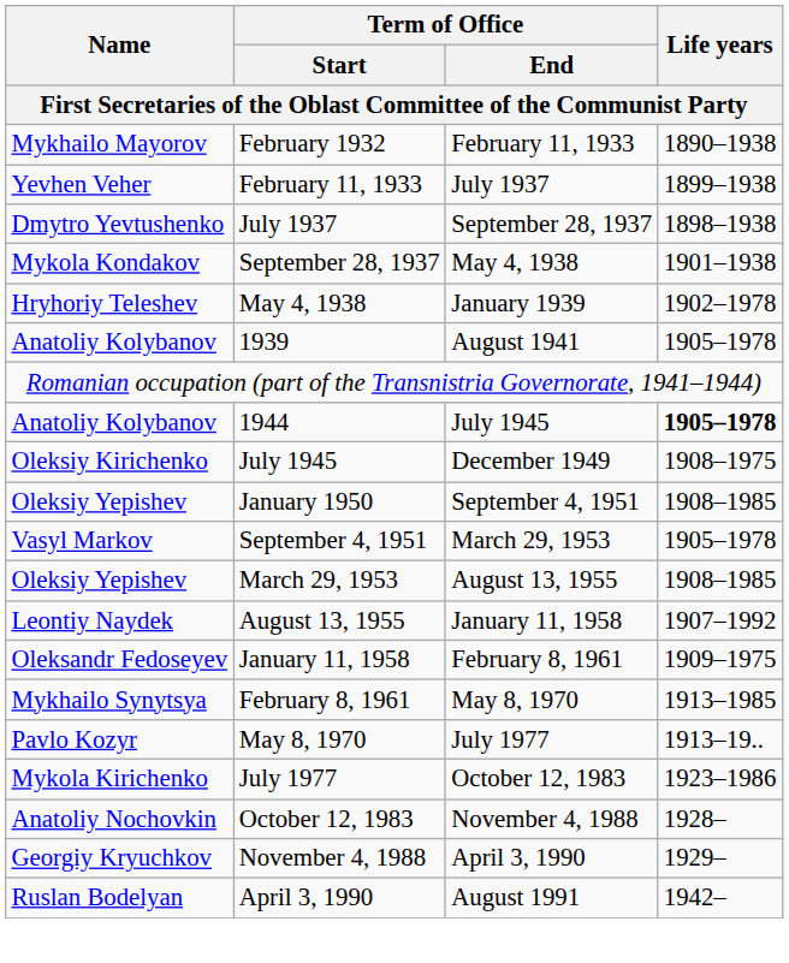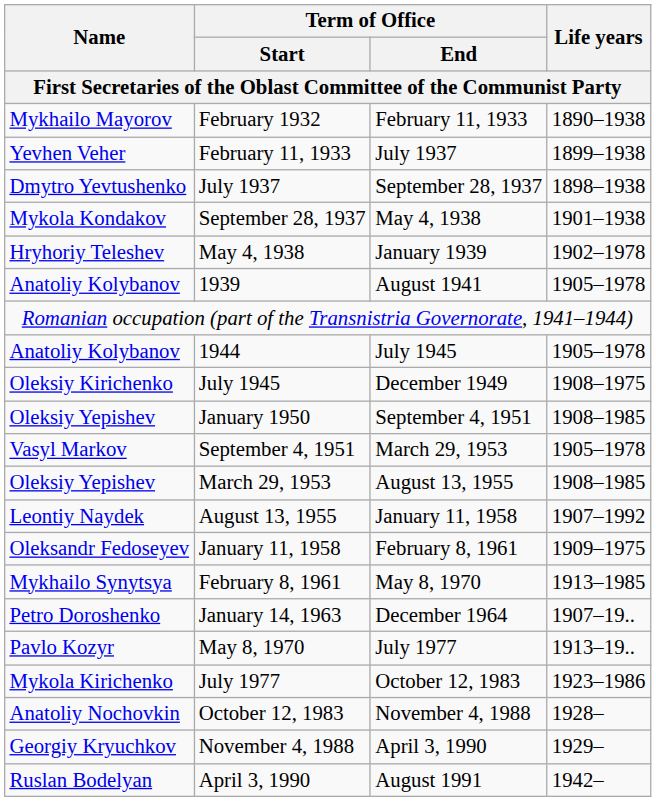1944 | Life years: bold -> normal
+ row: Petro Doroshenko | January 14, 1963 | December 1964 | 1907–19..
